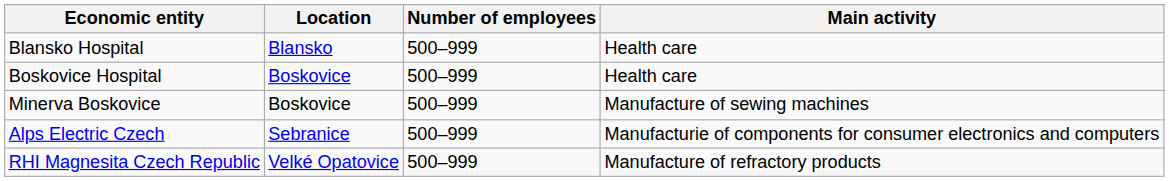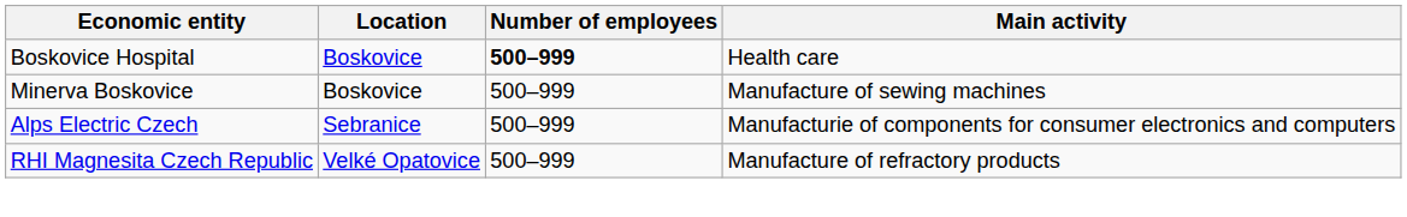- row: Blansko Hospital | Blansko | 500–999 | Health care
Boskovice Hospital | Number of employees: normal -> bold
